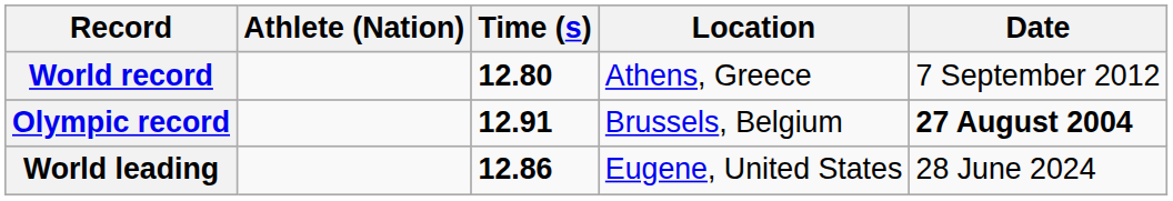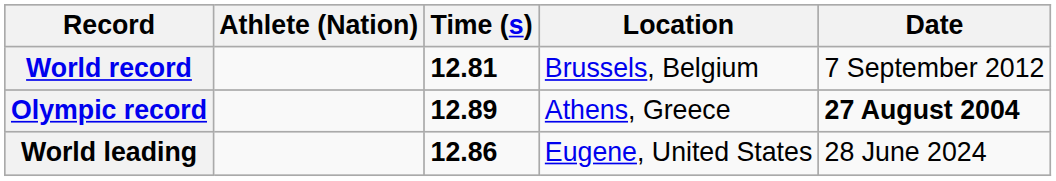World record | Time (s): 12.80 -> 12.81
World record | Location: Athens, Greece -> Brussels, Belgium
Olympic record | Time (s): 12.91 -> 12.89
Olympic record | Location: Brussels, Belgium -> Athens, Greece
